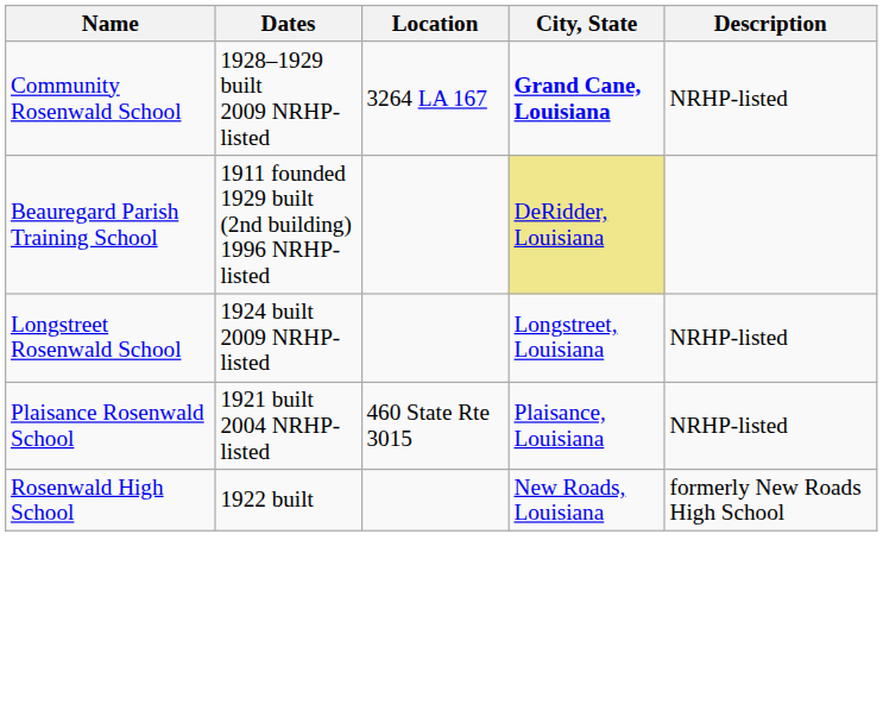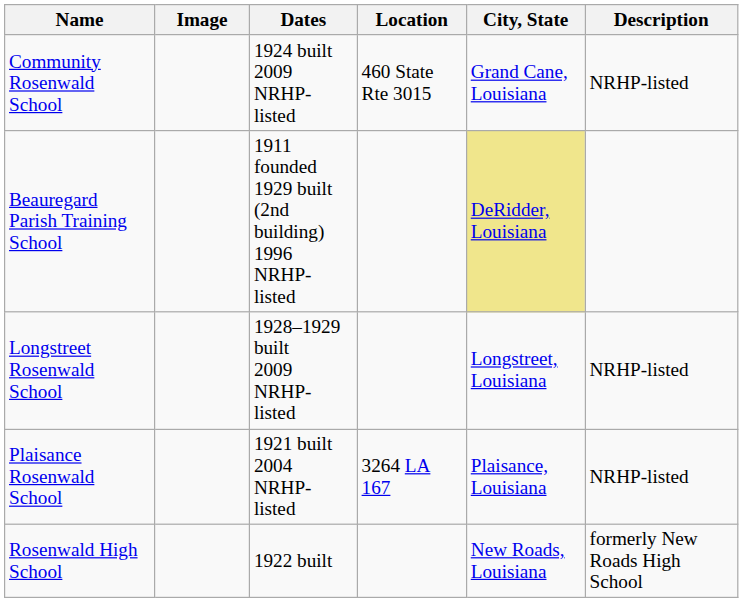+ column: Image
Community Rosenwald School | Dates: 1928–1929 built 2009 NRHP-listed -> 1924 built 2009 NRHP-listed
Community Rosenwald School | Location: 3264 LA 167 -> 460 State Rte 3015
Community Rosenwald School | City, State: bold -> normal
Longstreet Rosenwald School | Dates: 1924 built 2009 NRHP-listed -> 1928–1929 built 2009 NRHP-listed
Plaisance Rosenwald School | Location: 460 State Rte 3015 -> 3264 LA 167
